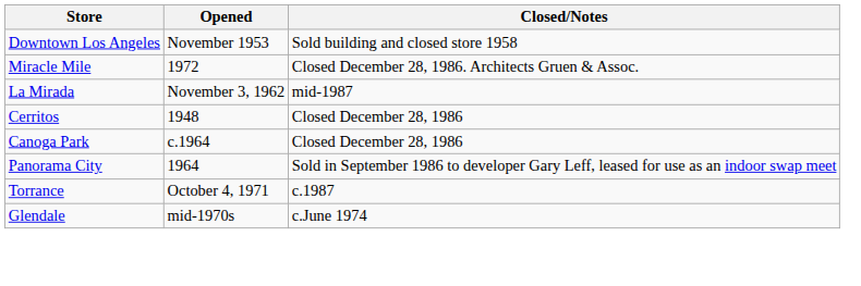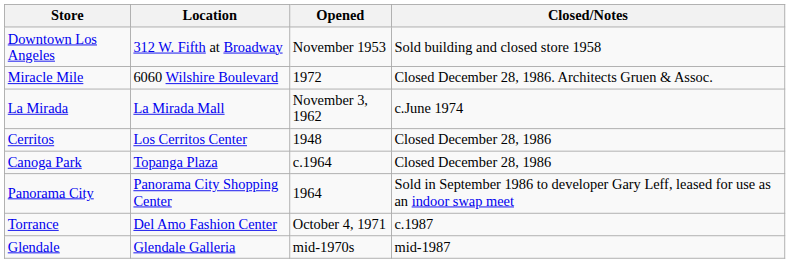+ column: Location | 312 W. Fifth at Broadway | 6060 Wilshire Boulevard | La Mirada Mall | Los Cerritos Center | Topanga Plaza | Panorama City Shopping Center | Del Amo Fashion Center | Glendale Galleria
La Mirada | Closed/Notes: mid-1987 -> c.June 1974
Glendale | Closed/Notes: c.June 1974 -> mid-1987
